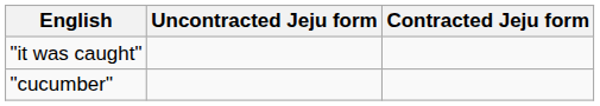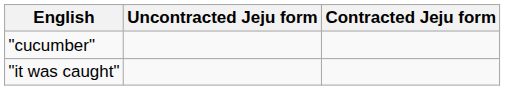rows swapped: "it was caught" <-> "cucumber"
